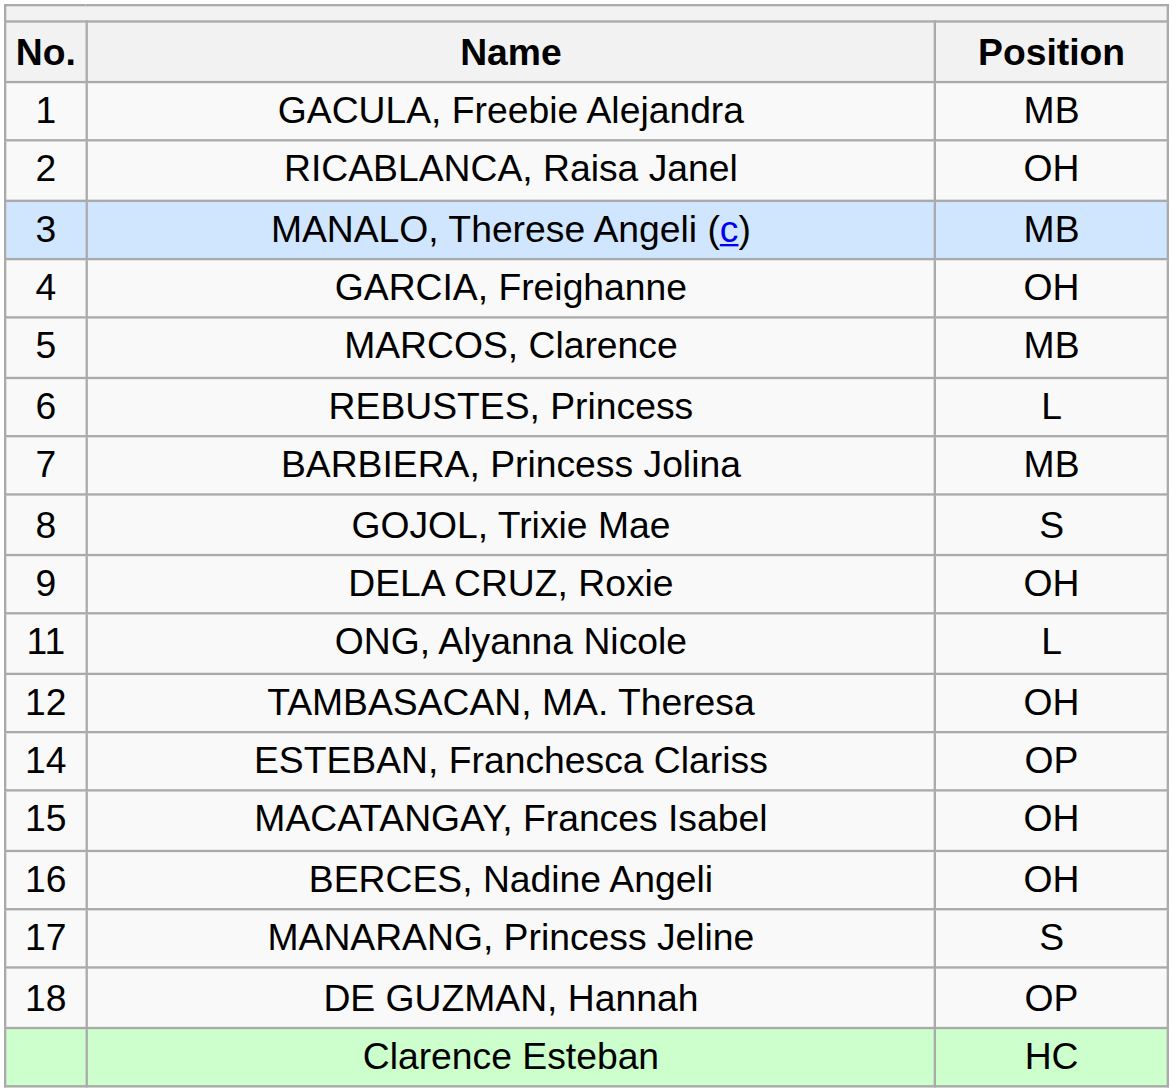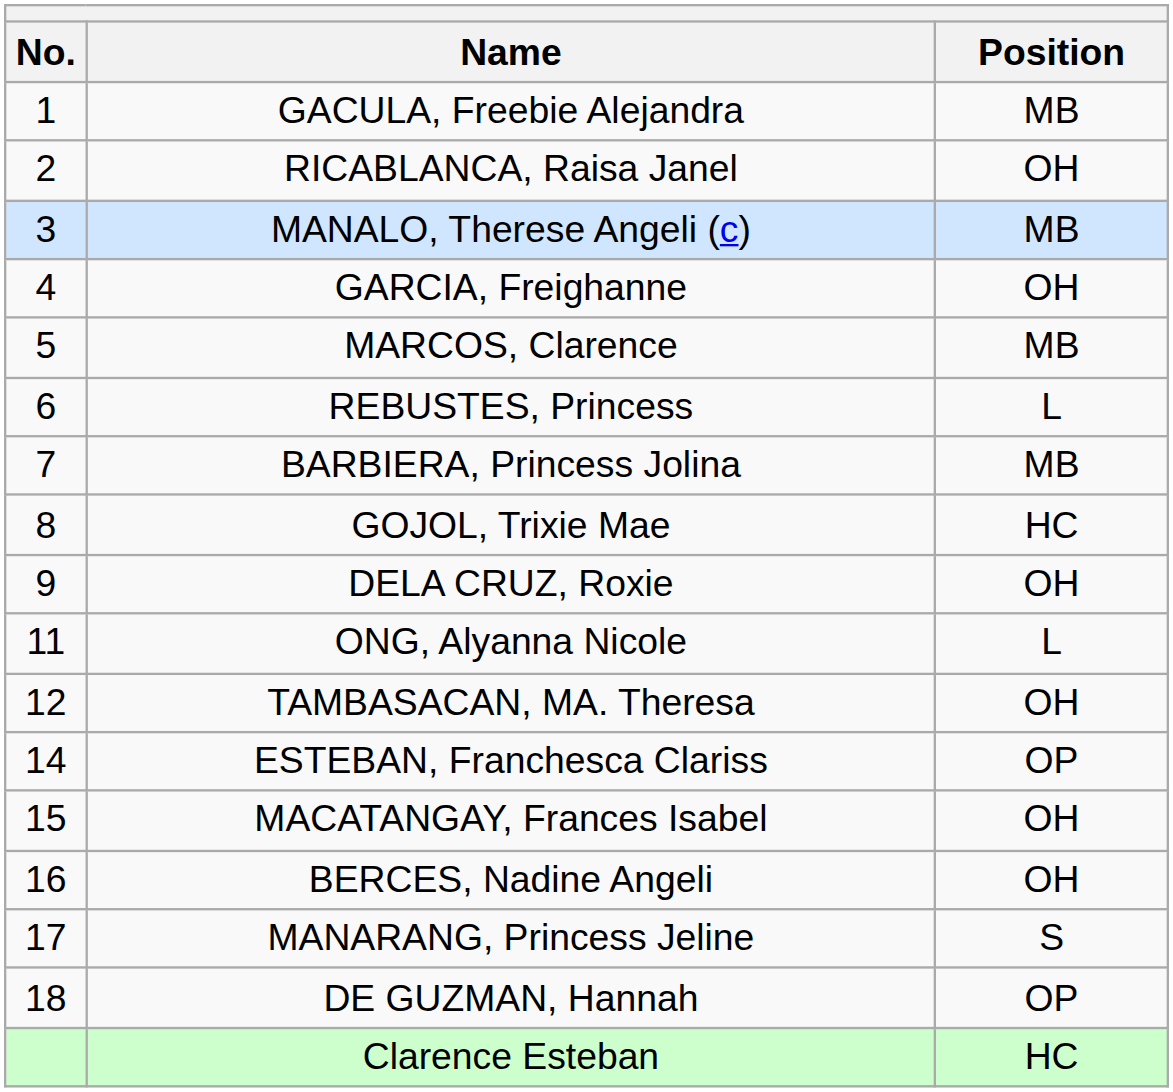GOJOL, Trixie Mae | Position: S -> HC
